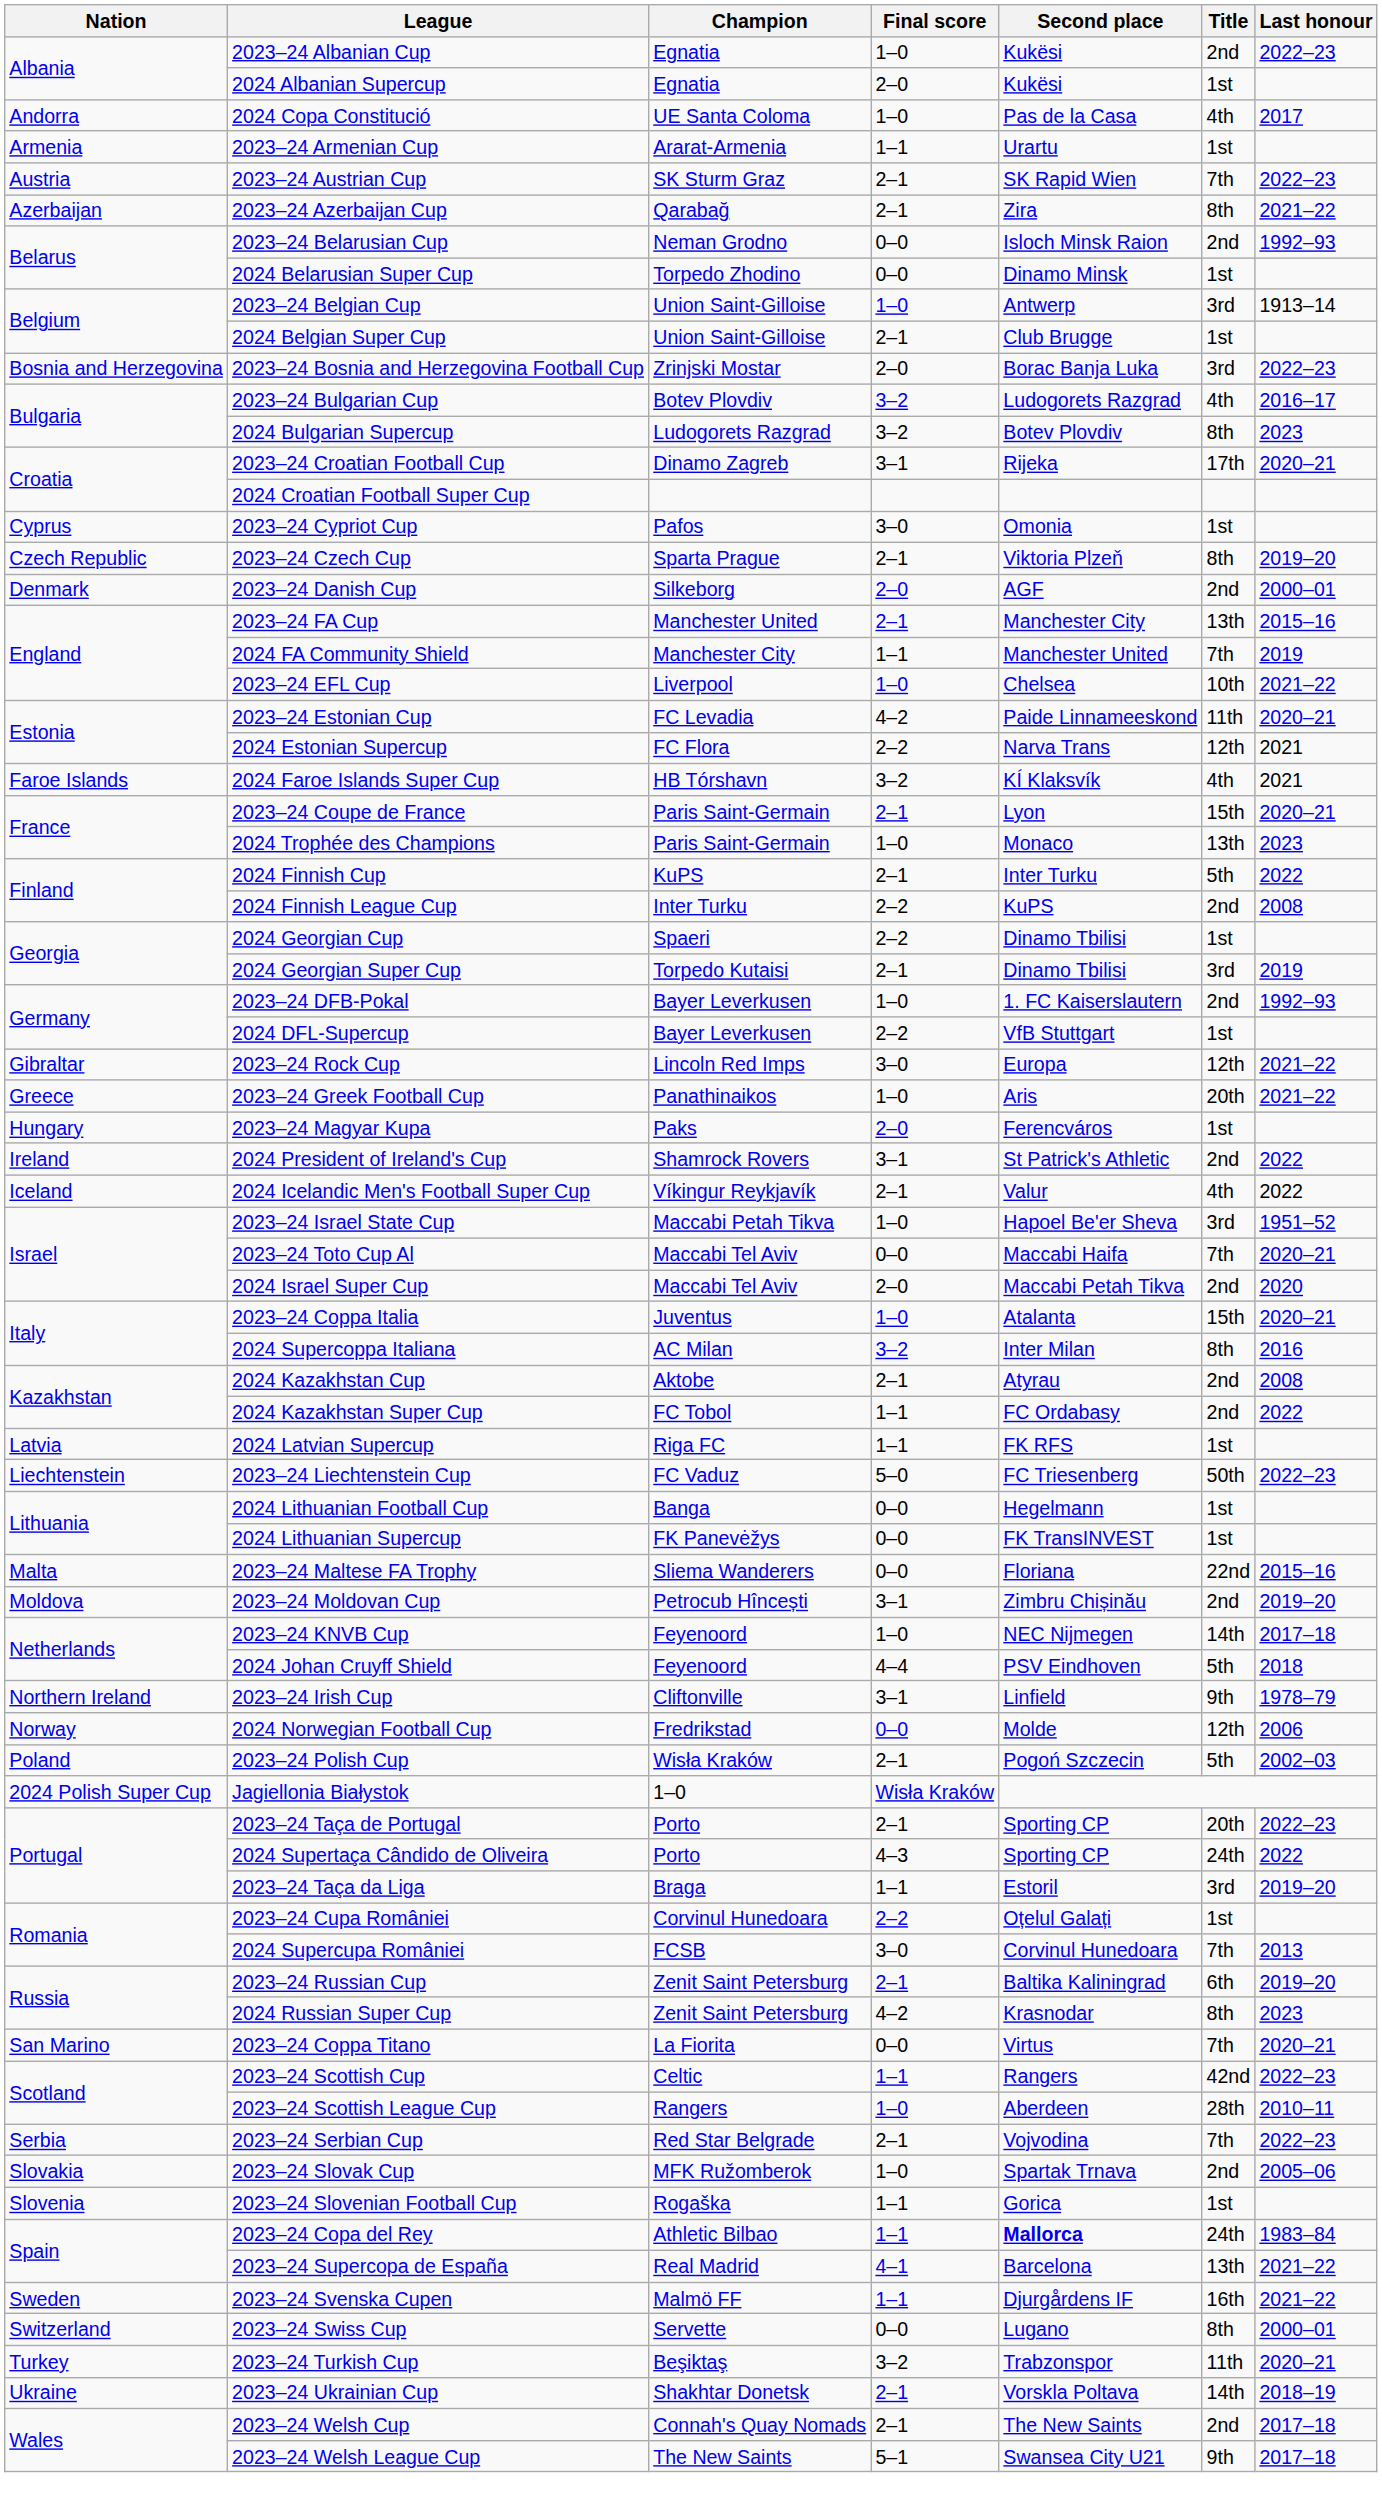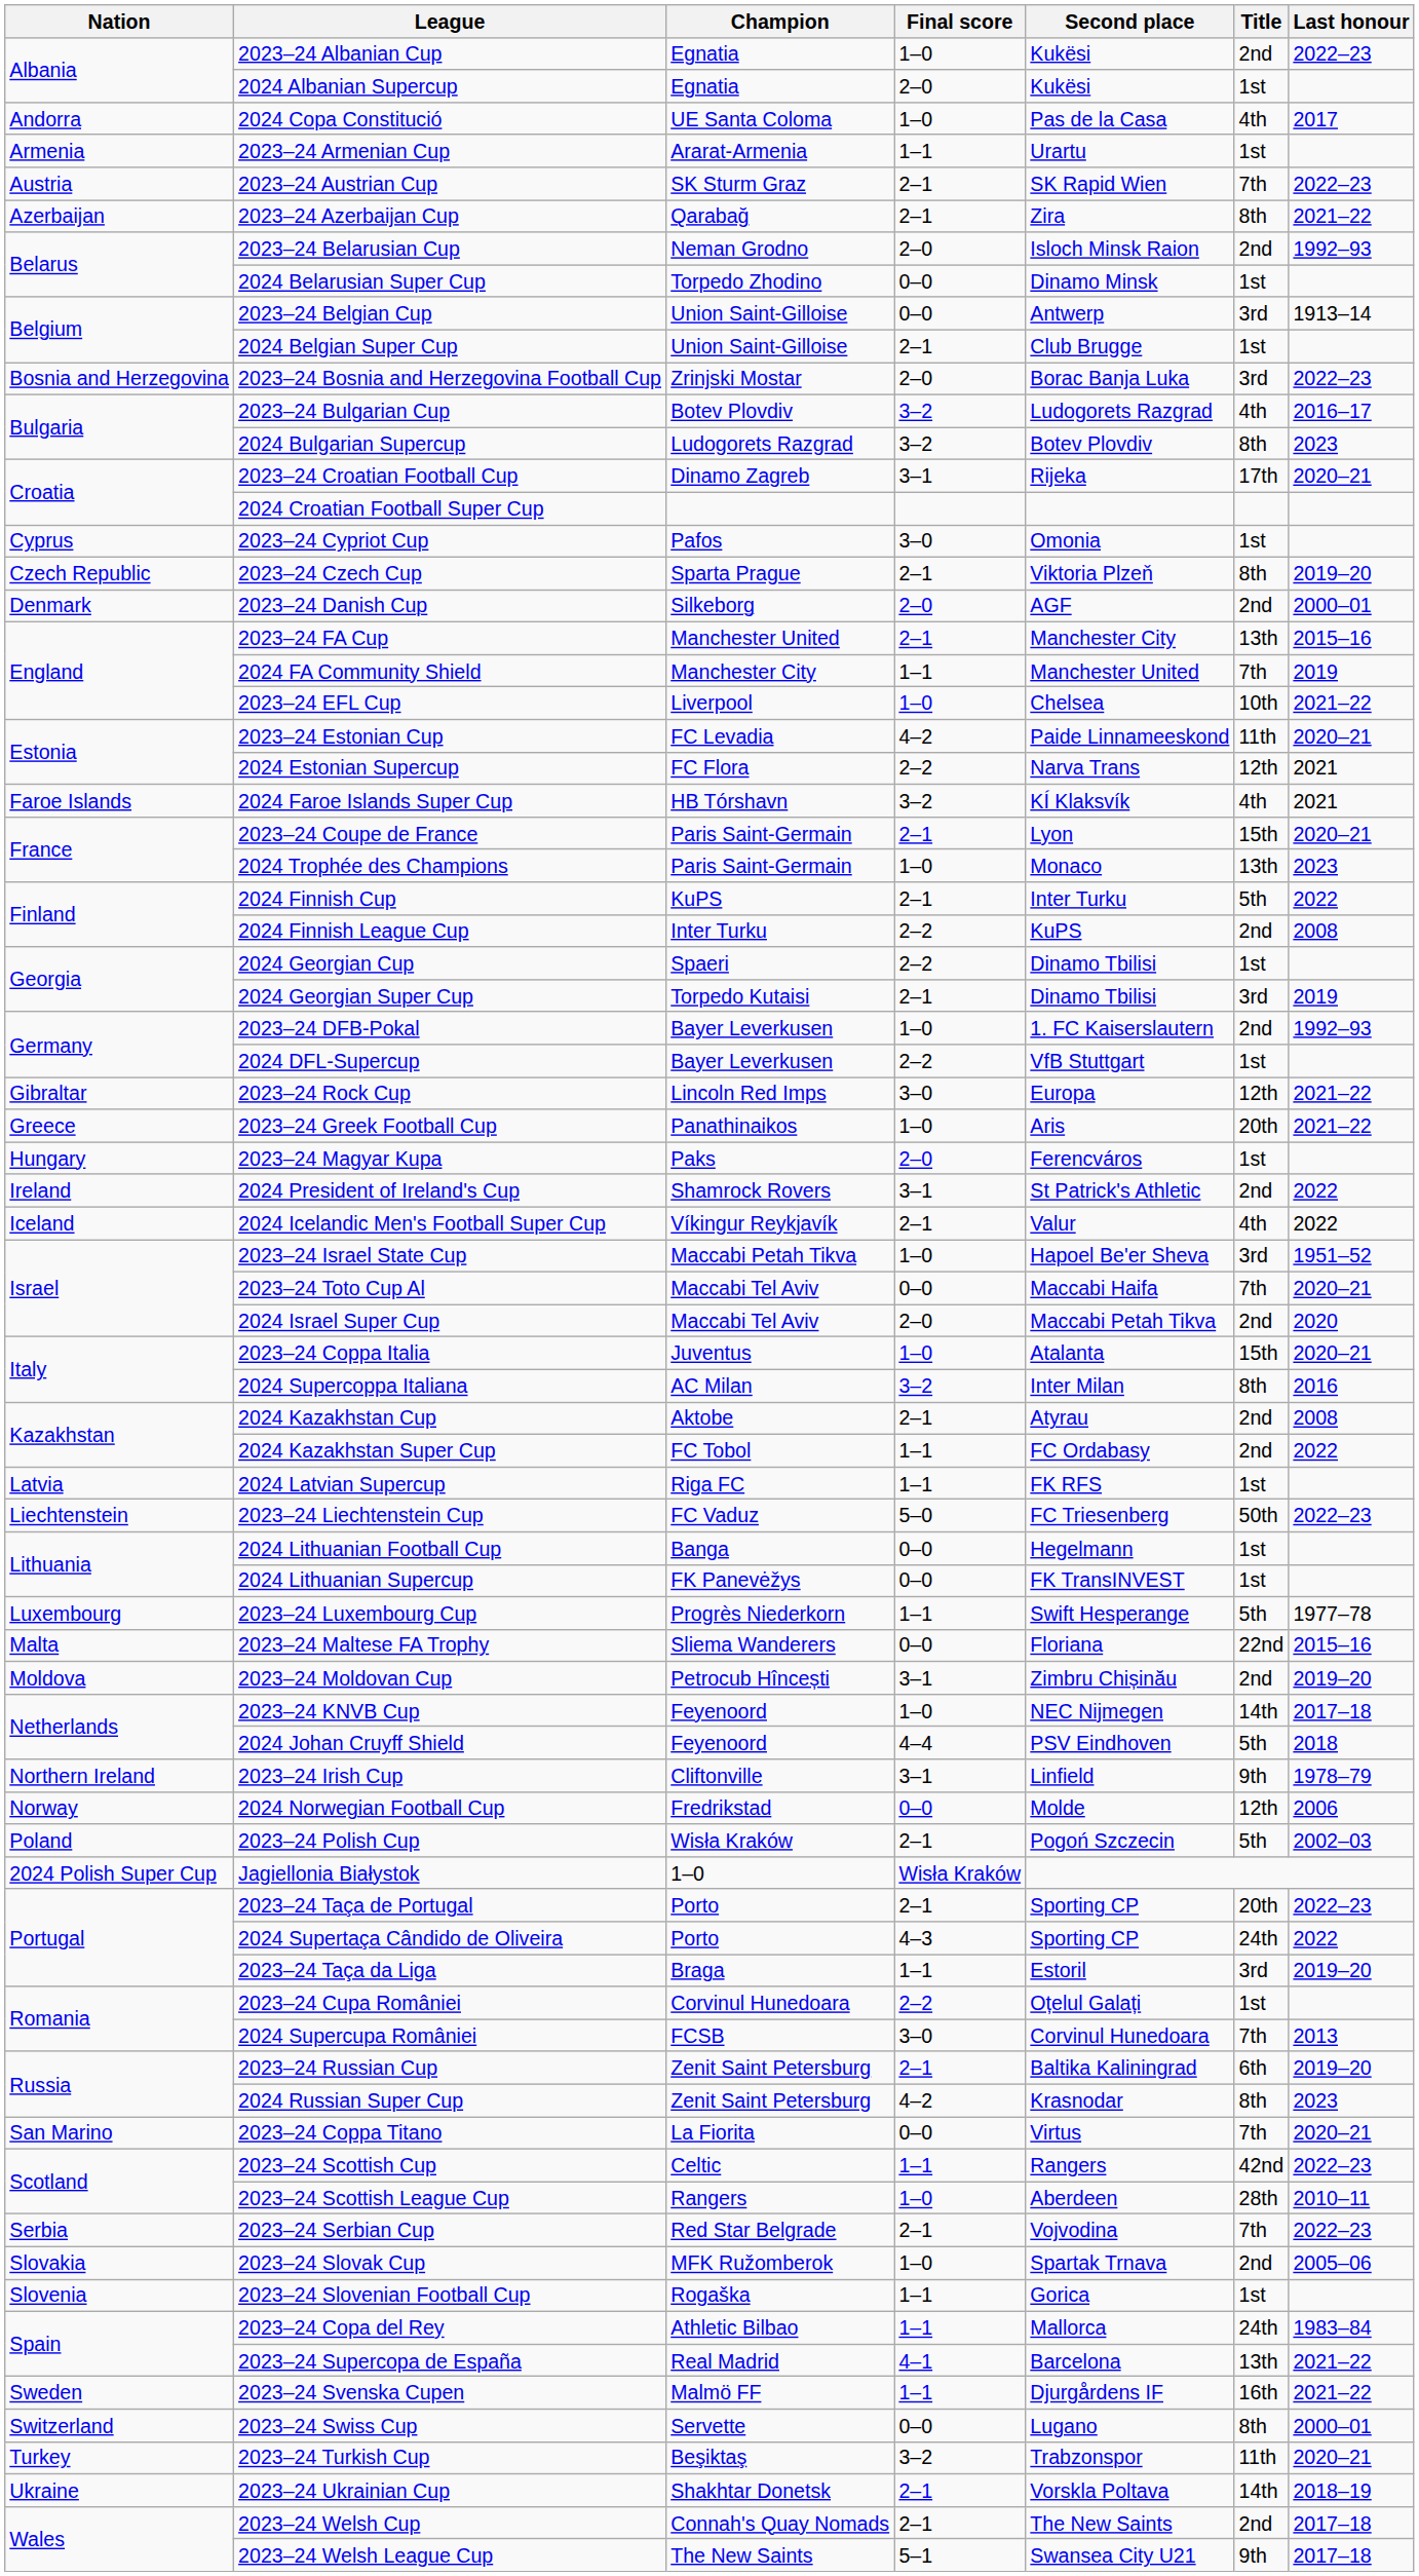2023–24 Belarusian Cup | Final score: 0–0 -> 2–0
2023–24 Belgian Cup | Final score: 1–0 -> 0–0
+ row: Luxembourg | 2023–24 Luxembourg Cup | Progrès Niederkorn | 1–1 | Swift Hesperange | 5th | 1977–78
2023–24 Copa del Rey | Second place: bold -> normal
